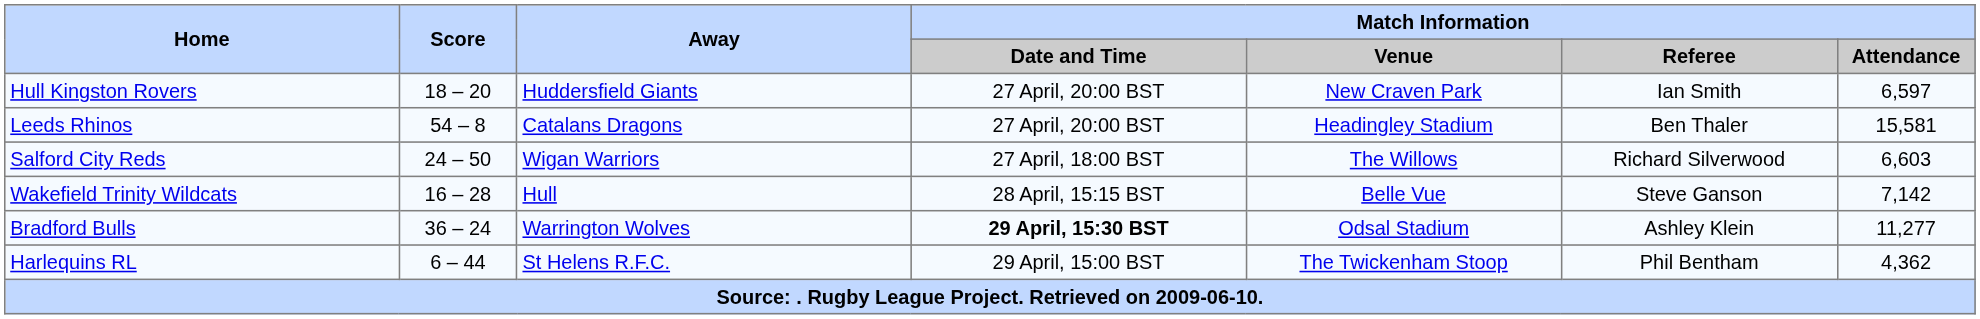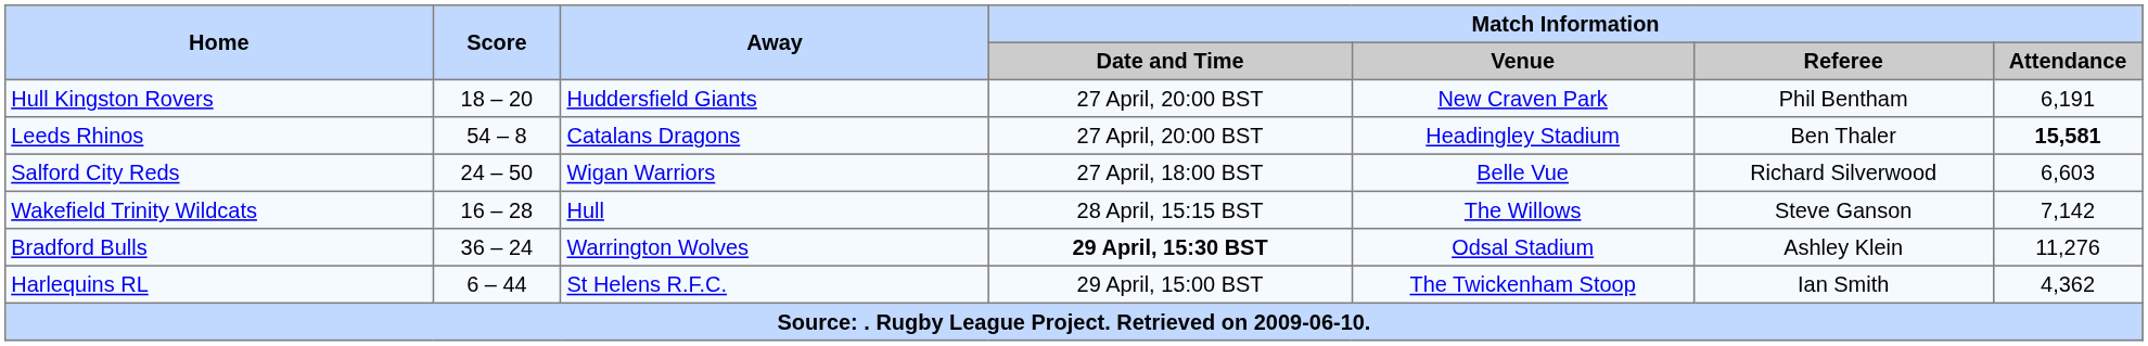Hull Kingston Rovers | Match Information / Referee: Ian Smith -> Phil Bentham
Hull Kingston Rovers | Match Information / Attendance: 6,597 -> 6,191
Leeds Rhinos | Match Information / Attendance: normal -> bold
Salford City Reds | Match Information / Venue: The Willows -> Belle Vue
Wakefield Trinity Wildcats | Match Information / Venue: Belle Vue -> The Willows
Bradford Bulls | Match Information / Attendance: 11,277 -> 11,276
Harlequins RL | Match Information / Referee: Phil Bentham -> Ian Smith
